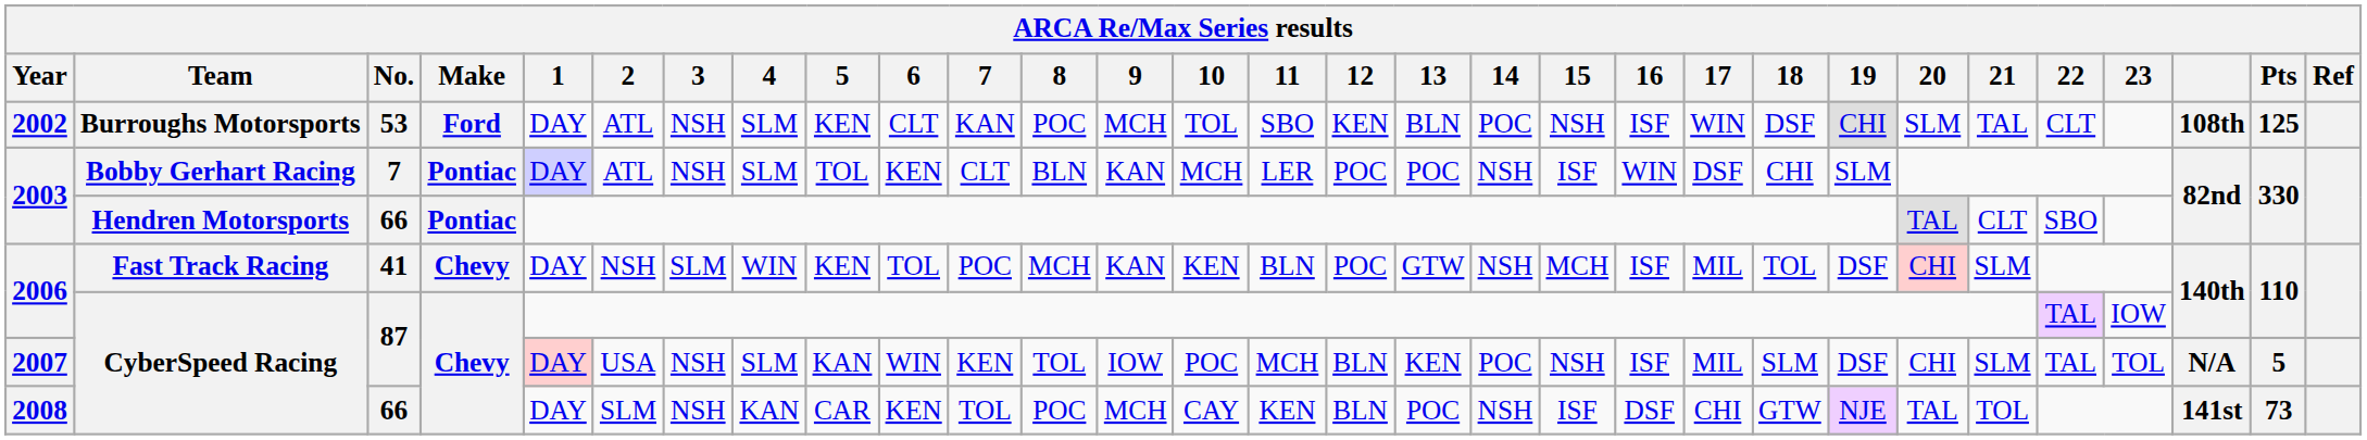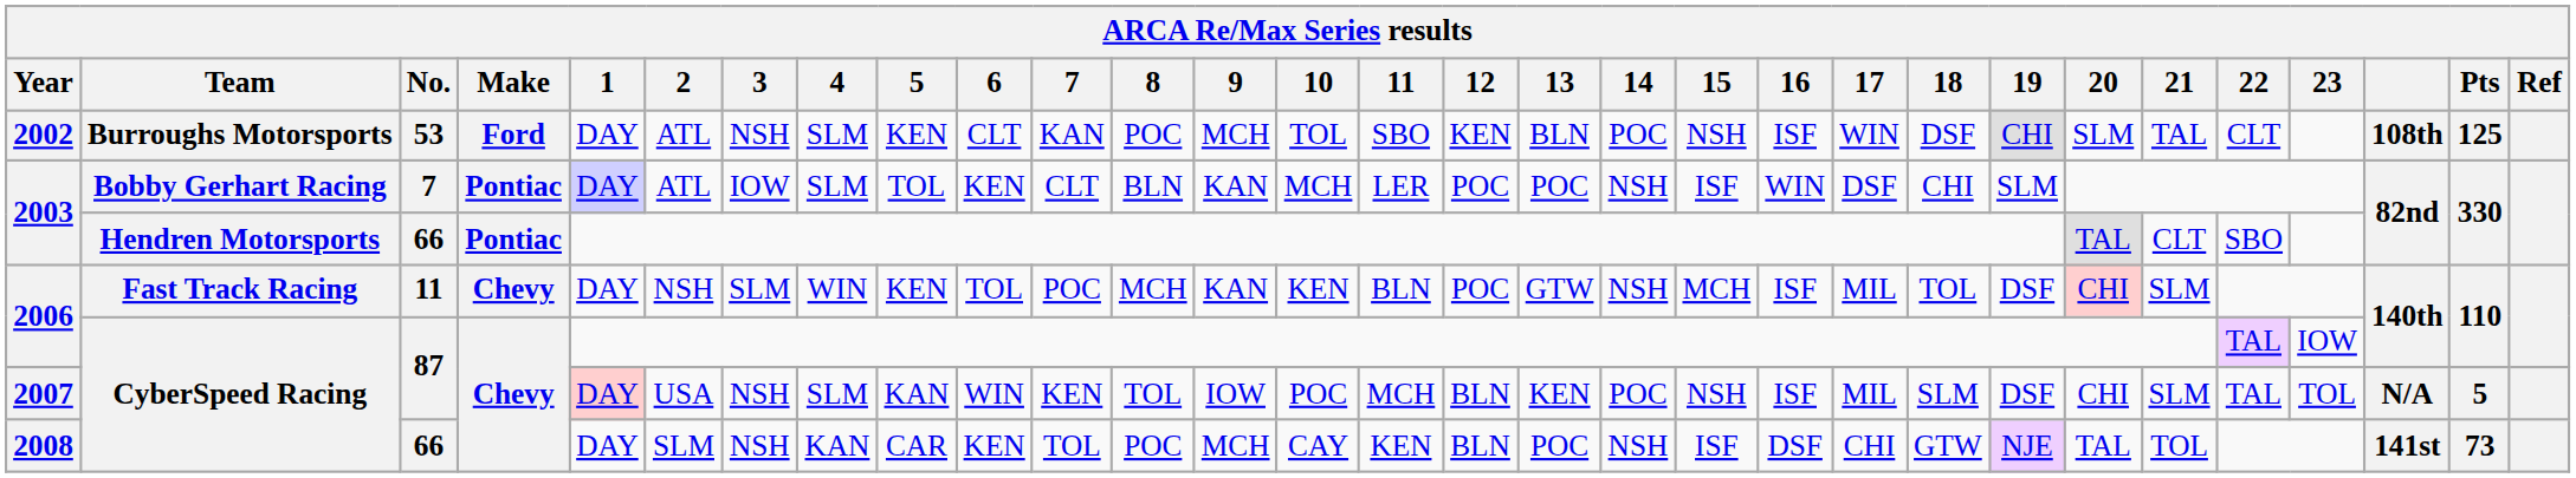2003 / Bobby Gerhart Racing | 3: NSH -> IOW
2006 / Fast Track Racing | No.: 41 -> 11
